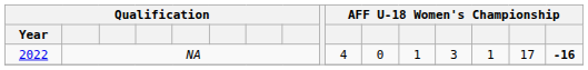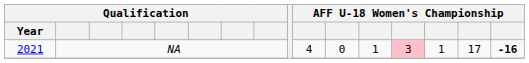NA | Qualification / Year: 2022 -> 2021
NA | column 13: no background -> pink background
